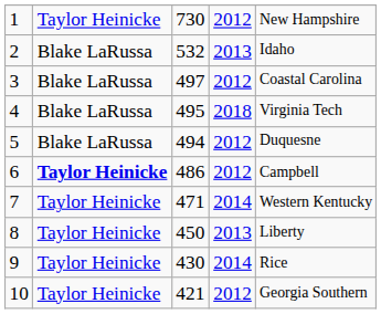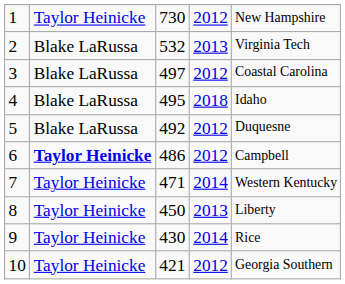2 | column 5: Idaho -> Virginia Tech
4 | column 5: Virginia Tech -> Idaho
5 | column 3: 494 -> 492
